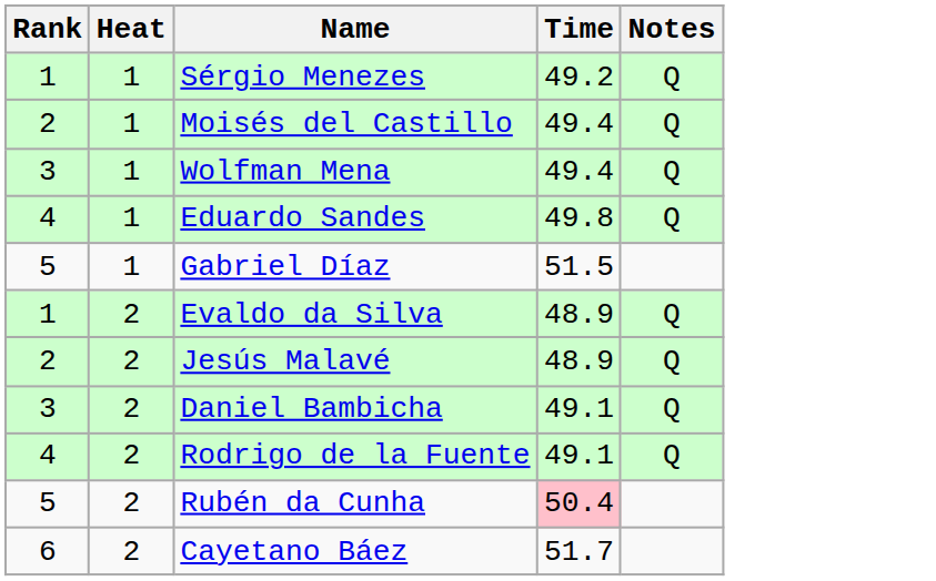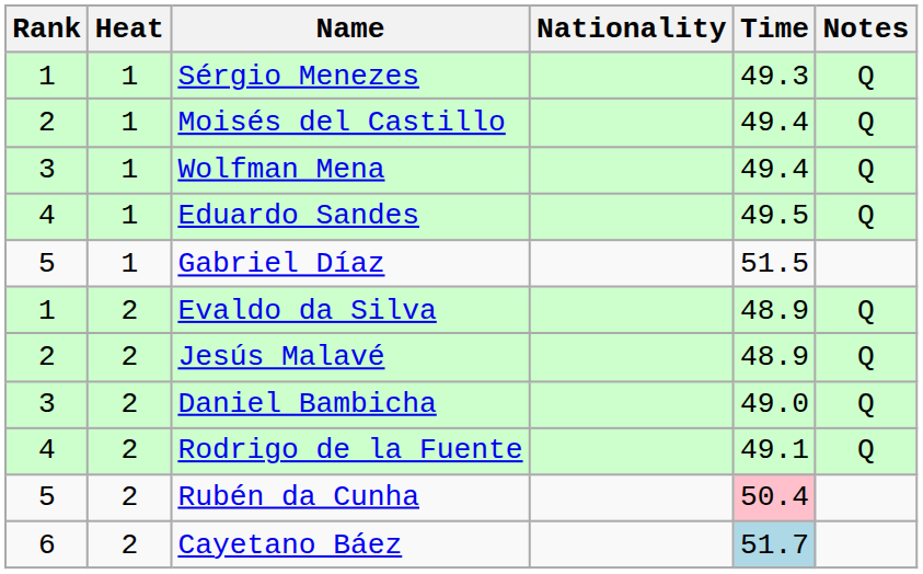+ column: Nationality
Sérgio Menezes | Time: 49.2 -> 49.3
Eduardo Sandes | Time: 49.8 -> 49.5
Daniel Bambicha | Time: 49.1 -> 49.0
Cayetano Báez | Time: no background -> lightblue background
